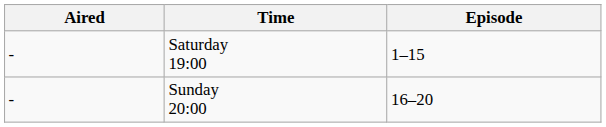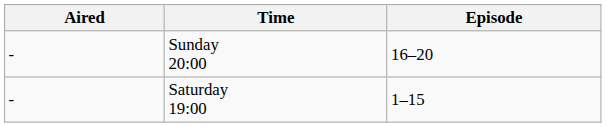rows swapped: Saturday 19:00 <-> Sunday 20:00
